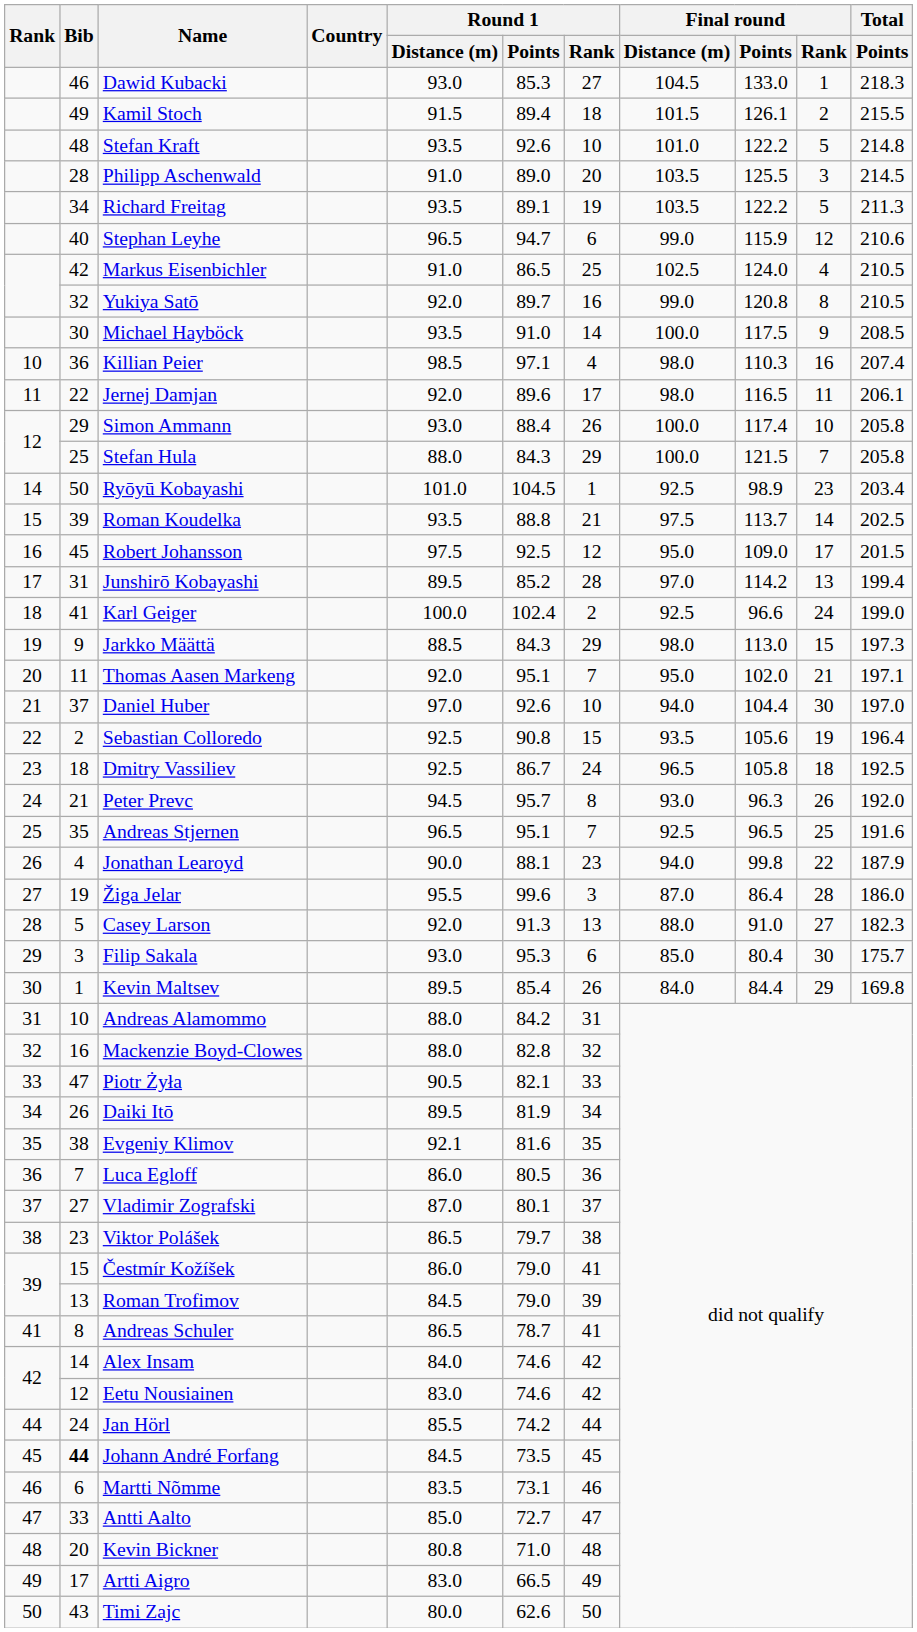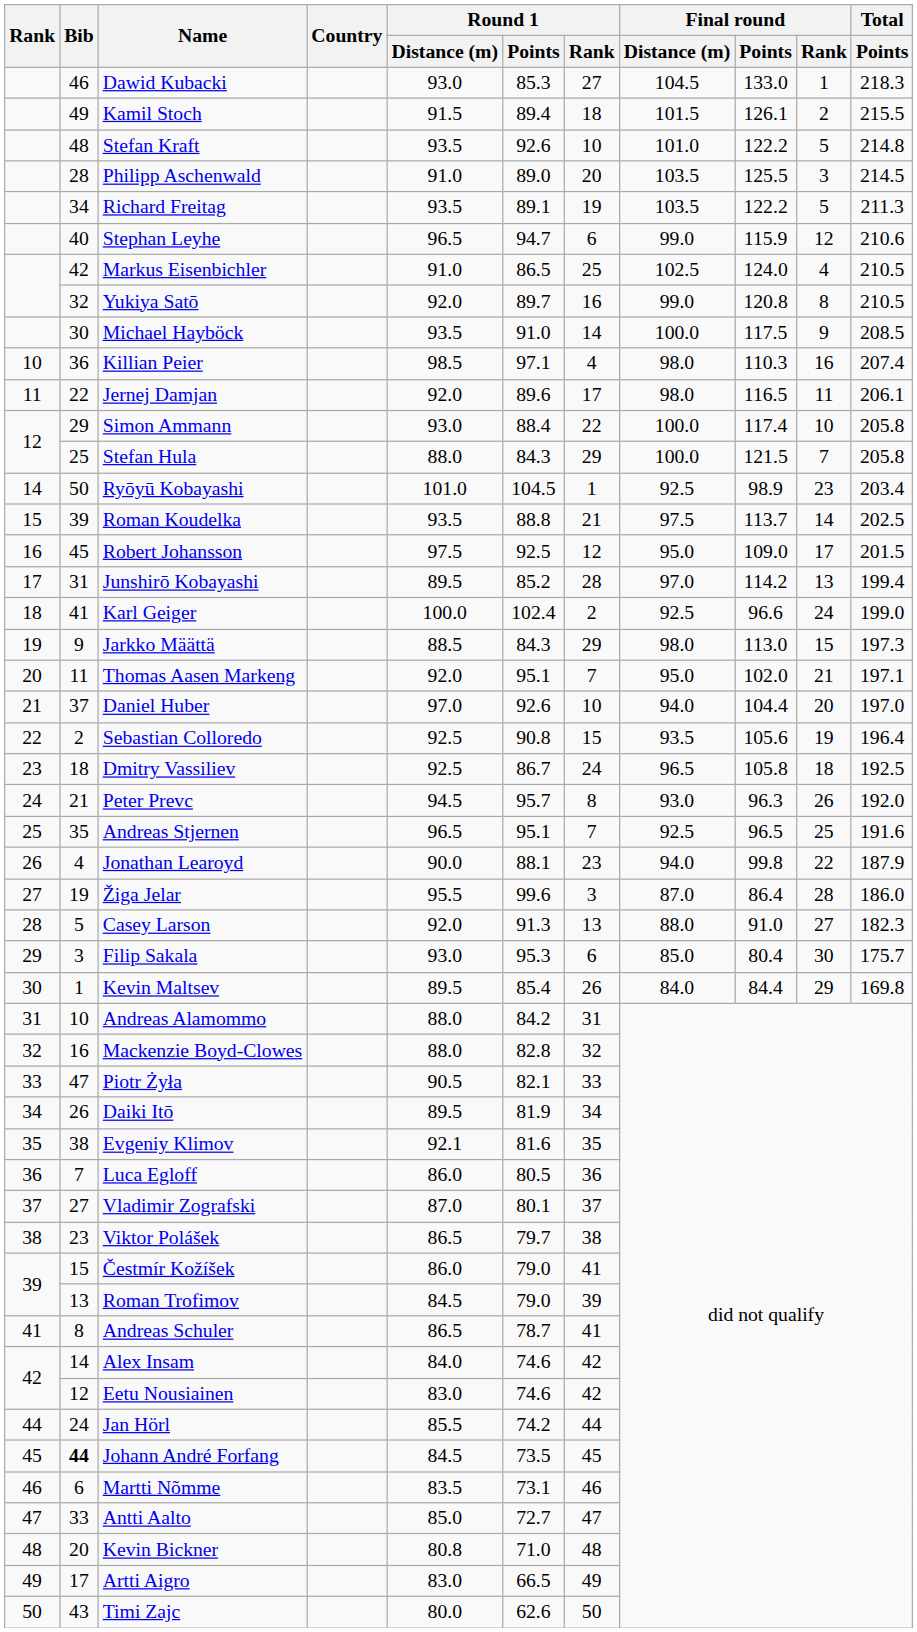Simon Ammann | Round 1 / Rank: 26 -> 22
Daniel Huber | Final round / Rank: 30 -> 20
